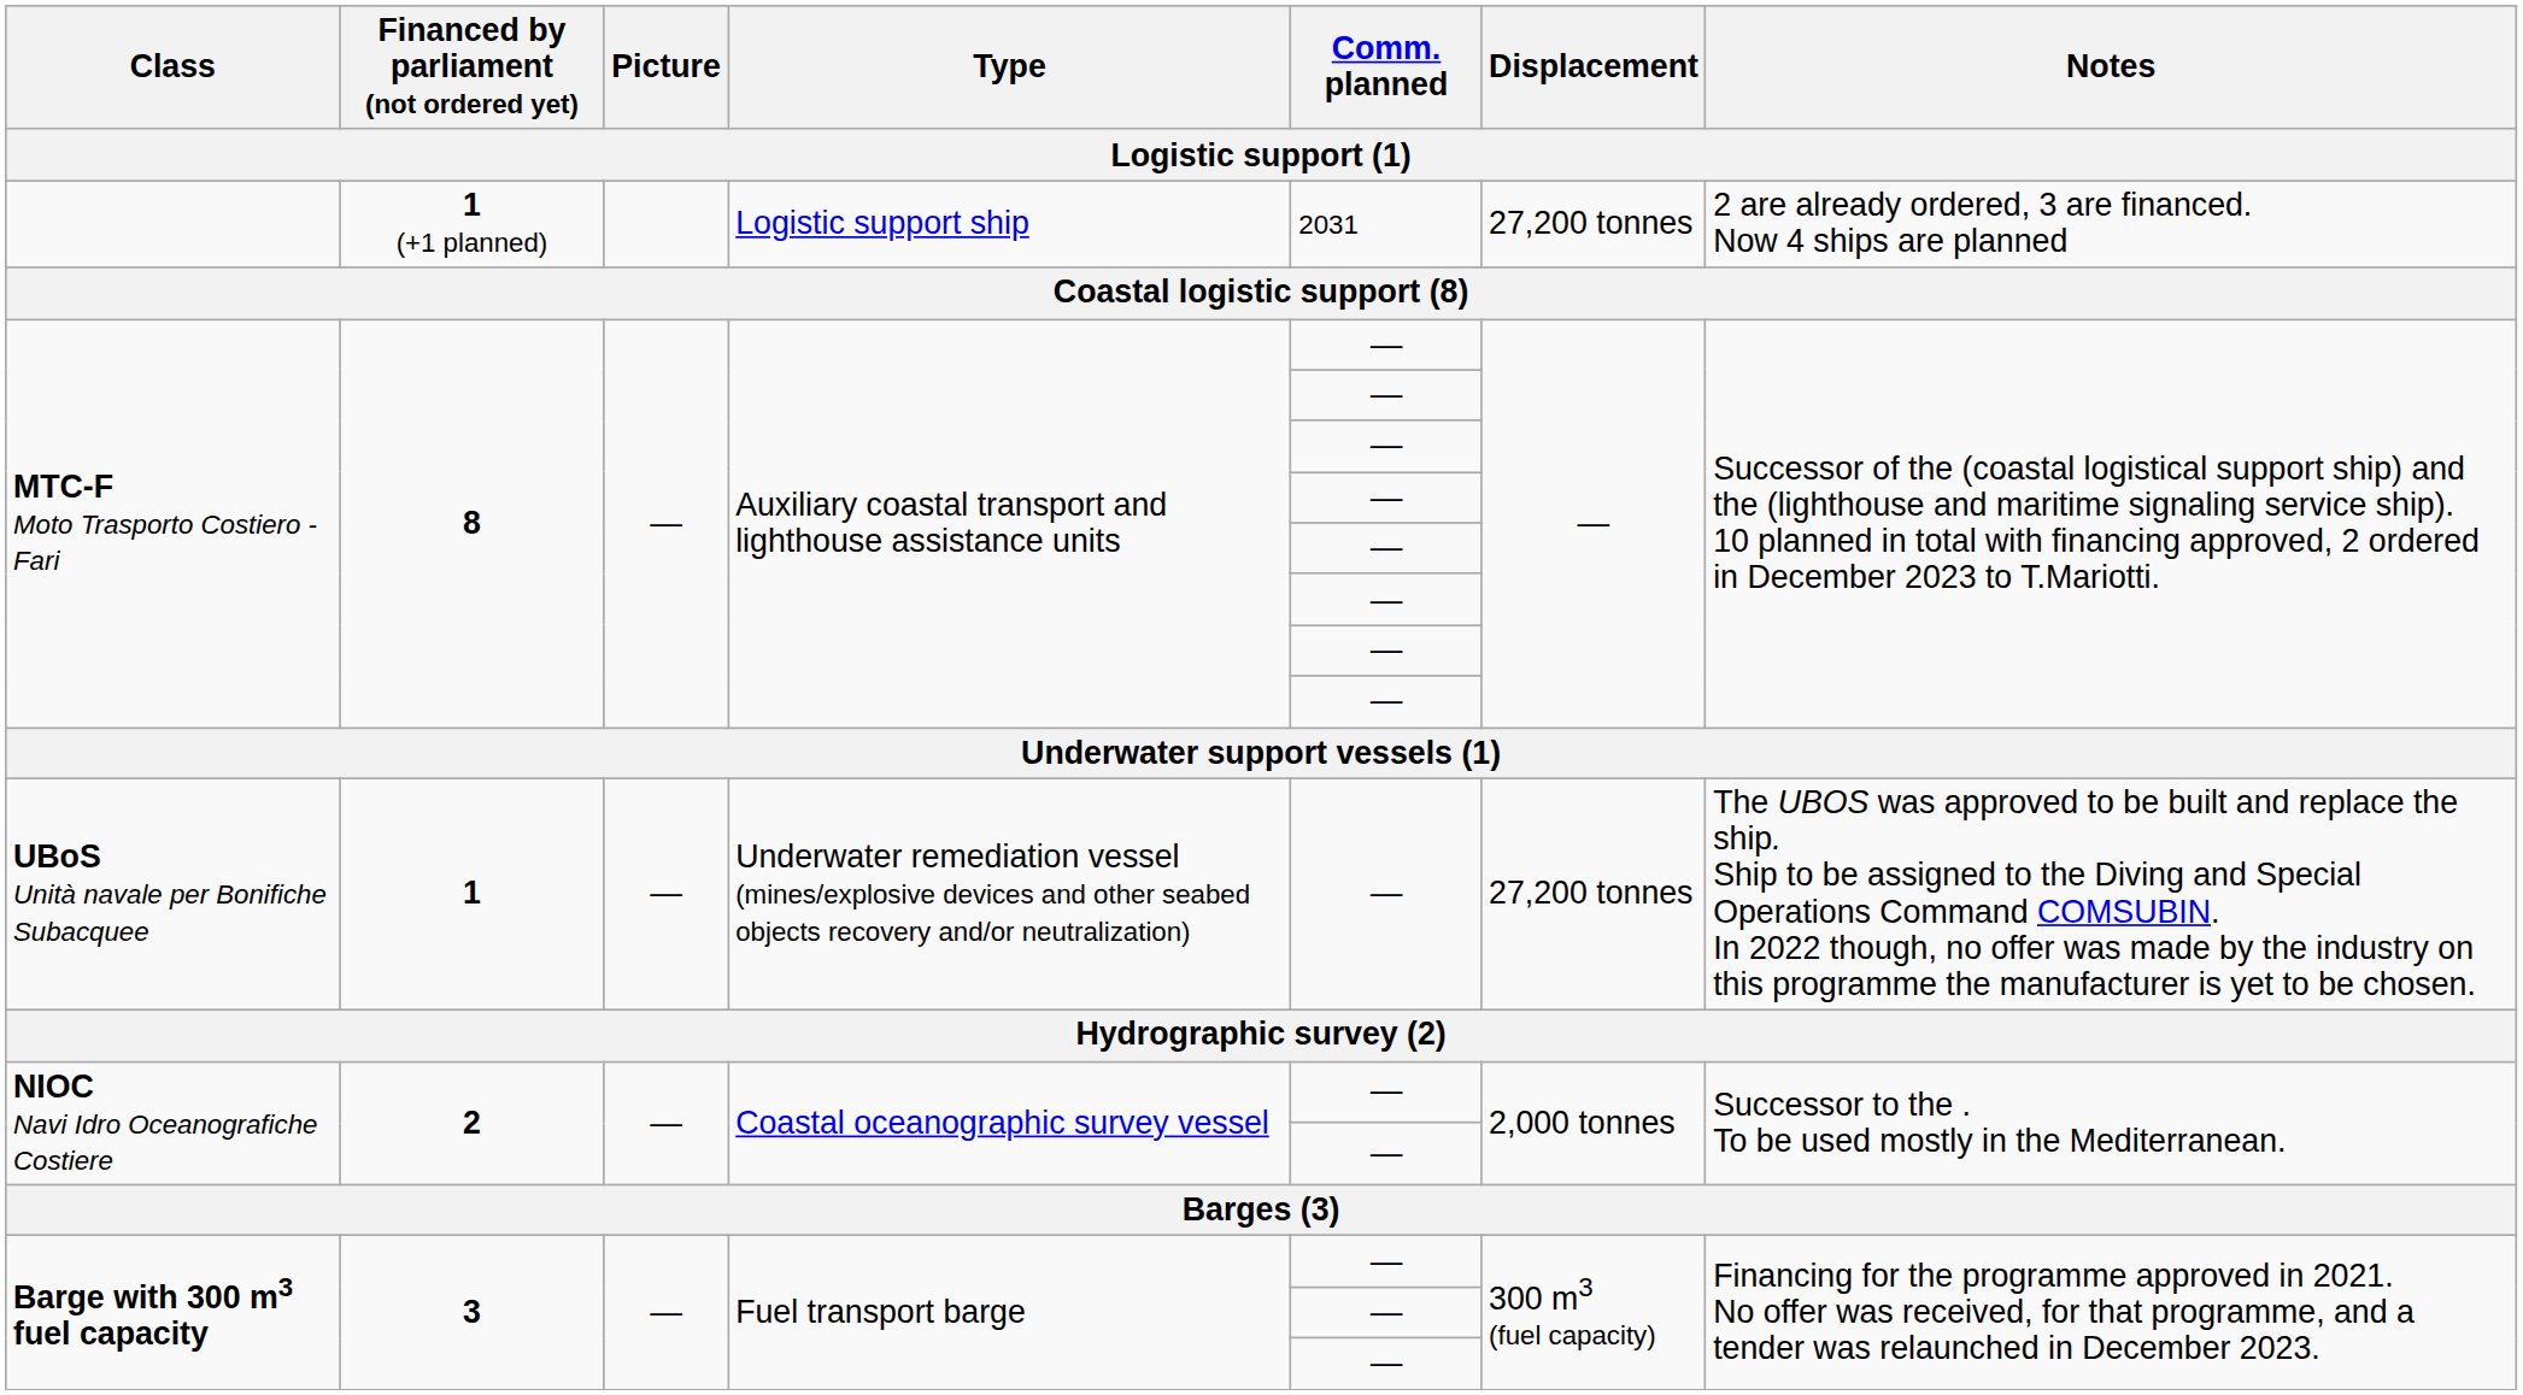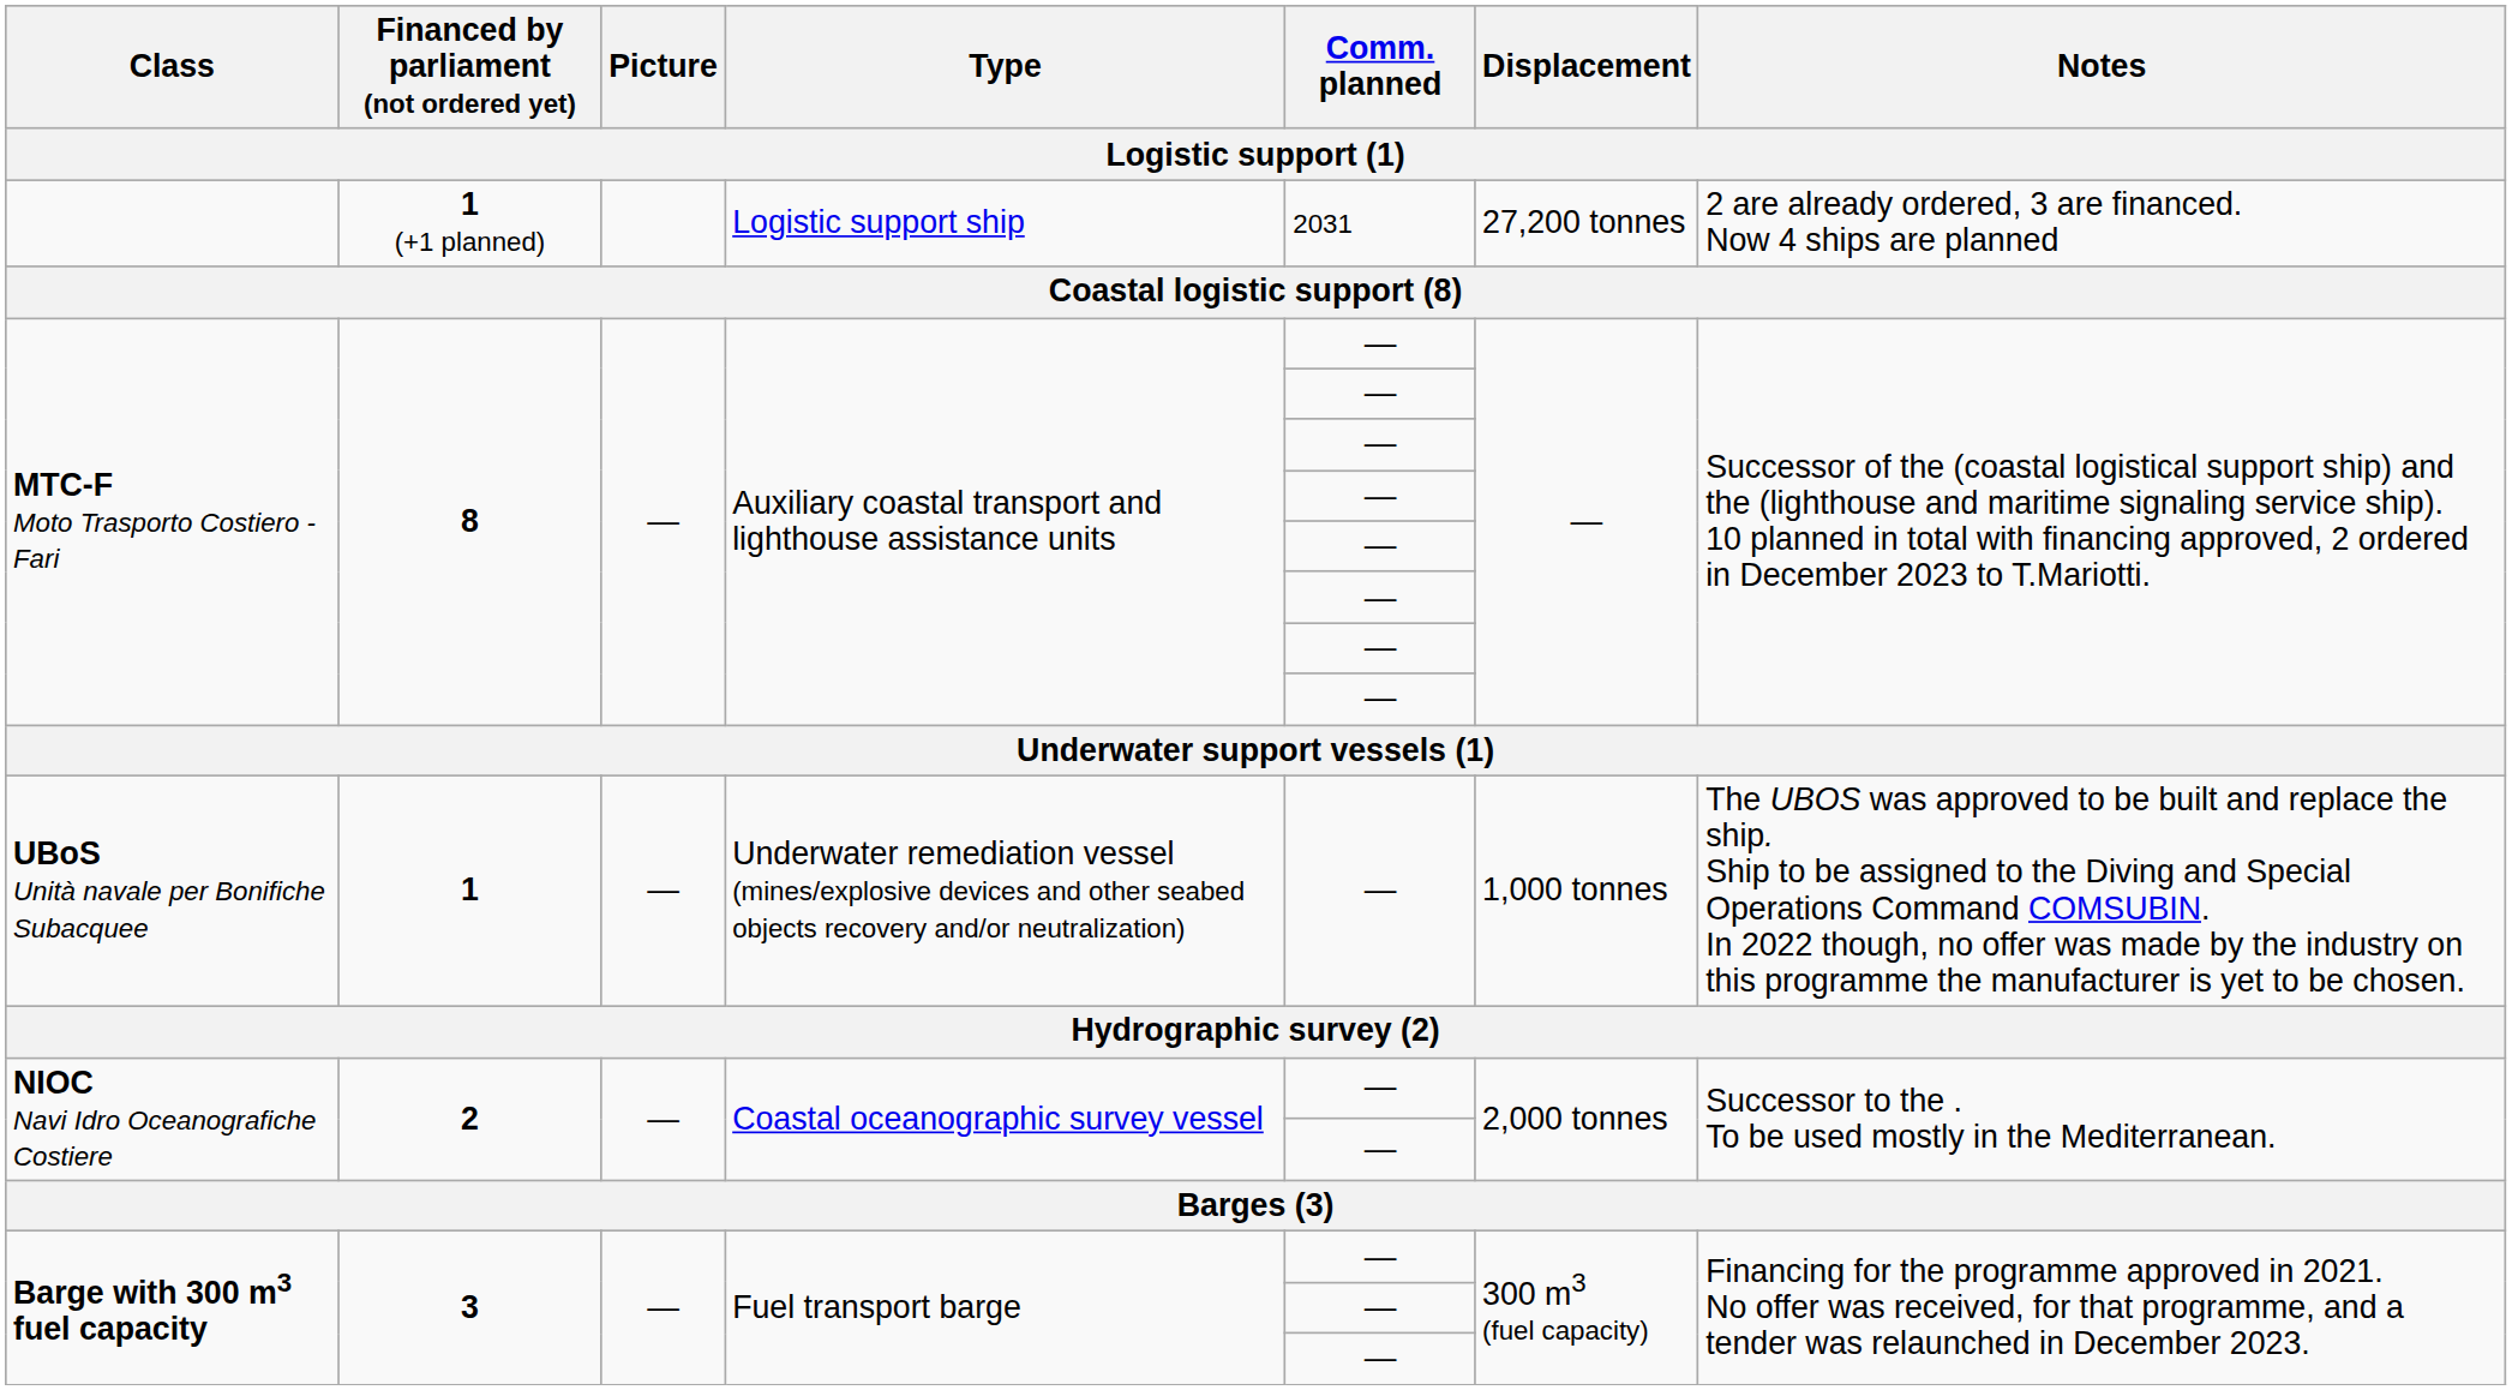UBoS Unità navale per Bonifiche Subacquee | Displacement: 27,200 tonnes -> 1,000 tonnes
